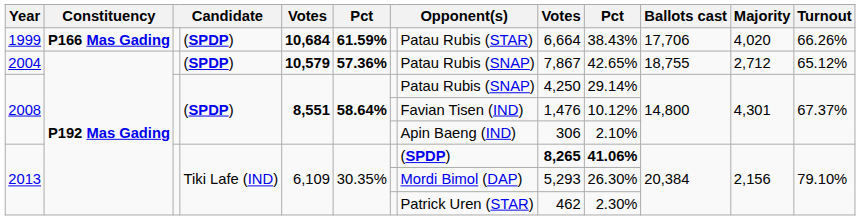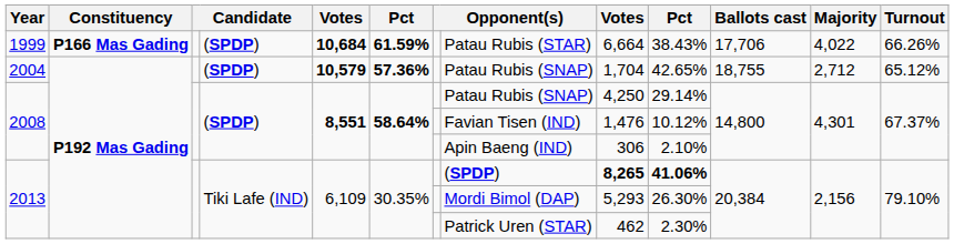1999 | Majority: 4,020 -> 4,022
2004 | column 9: 7,867 -> 1,704
